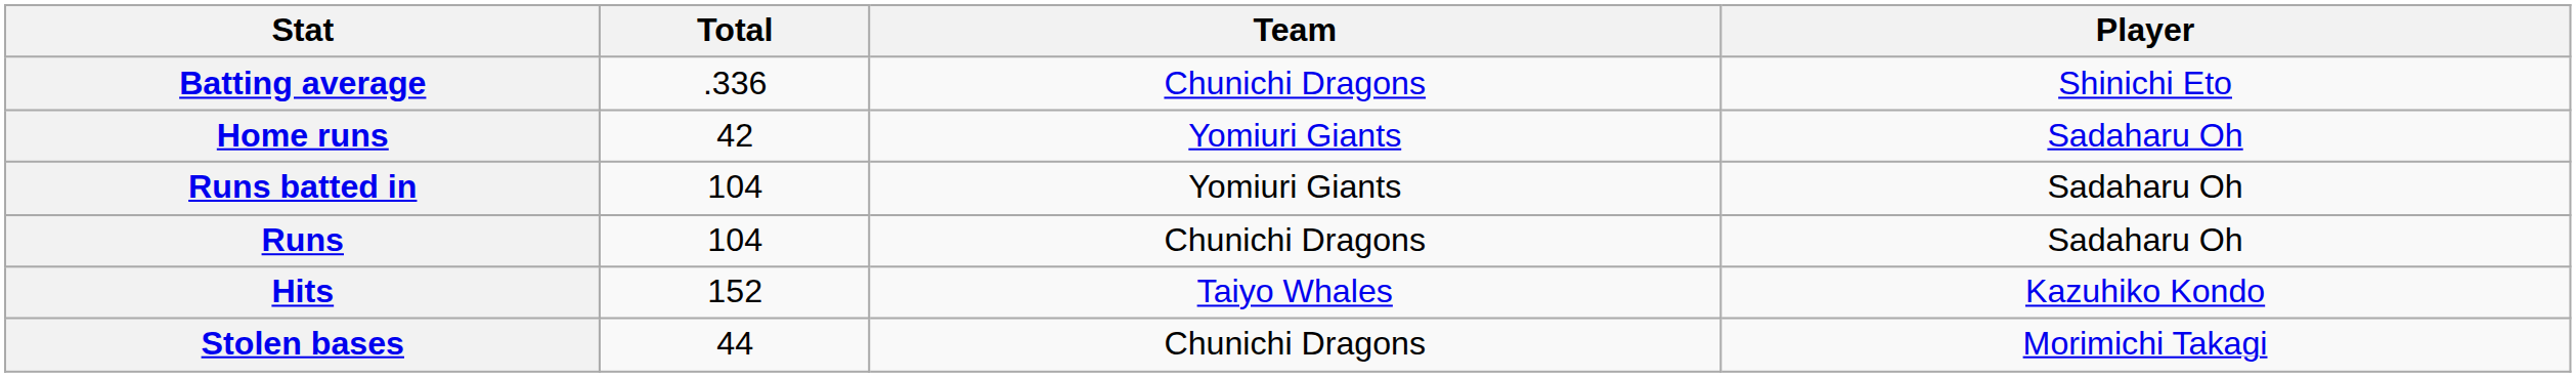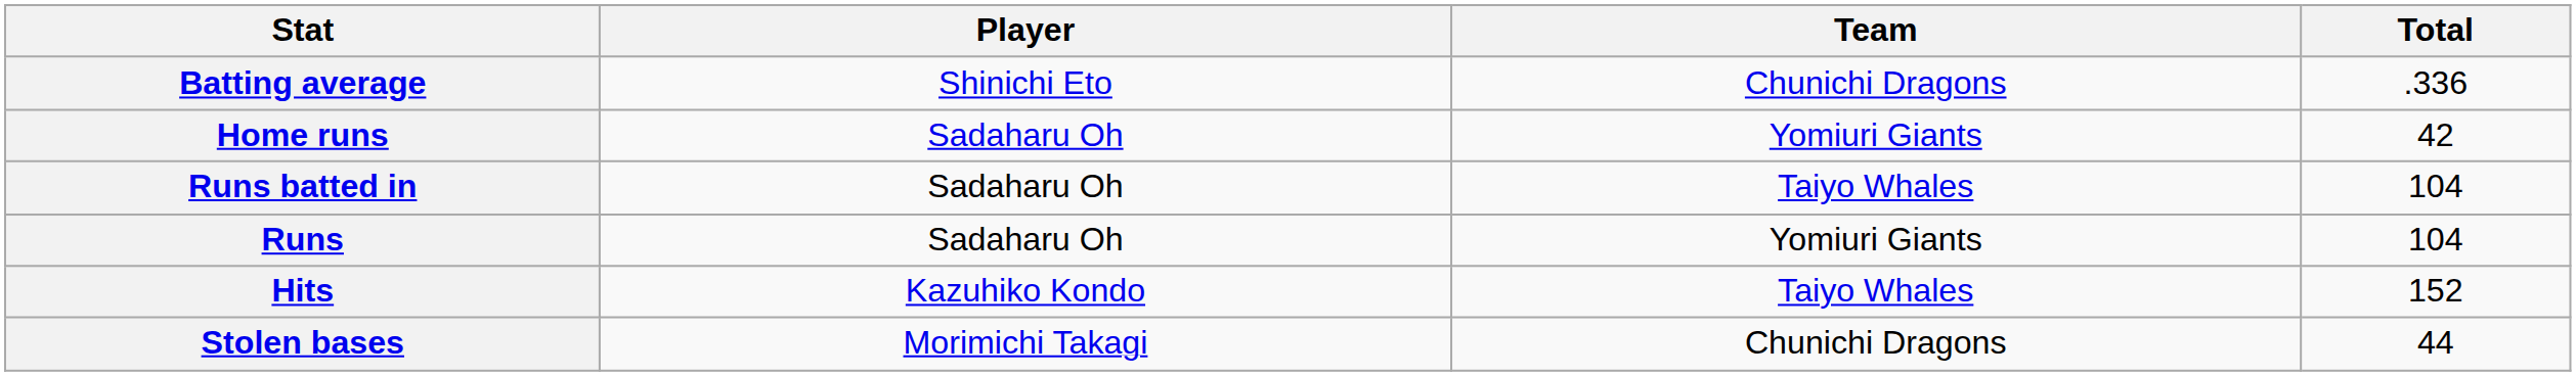columns swapped: Player <-> Total
Runs batted in | Team: Yomiuri Giants -> Taiyo Whales
Runs | Team: Chunichi Dragons -> Yomiuri Giants
